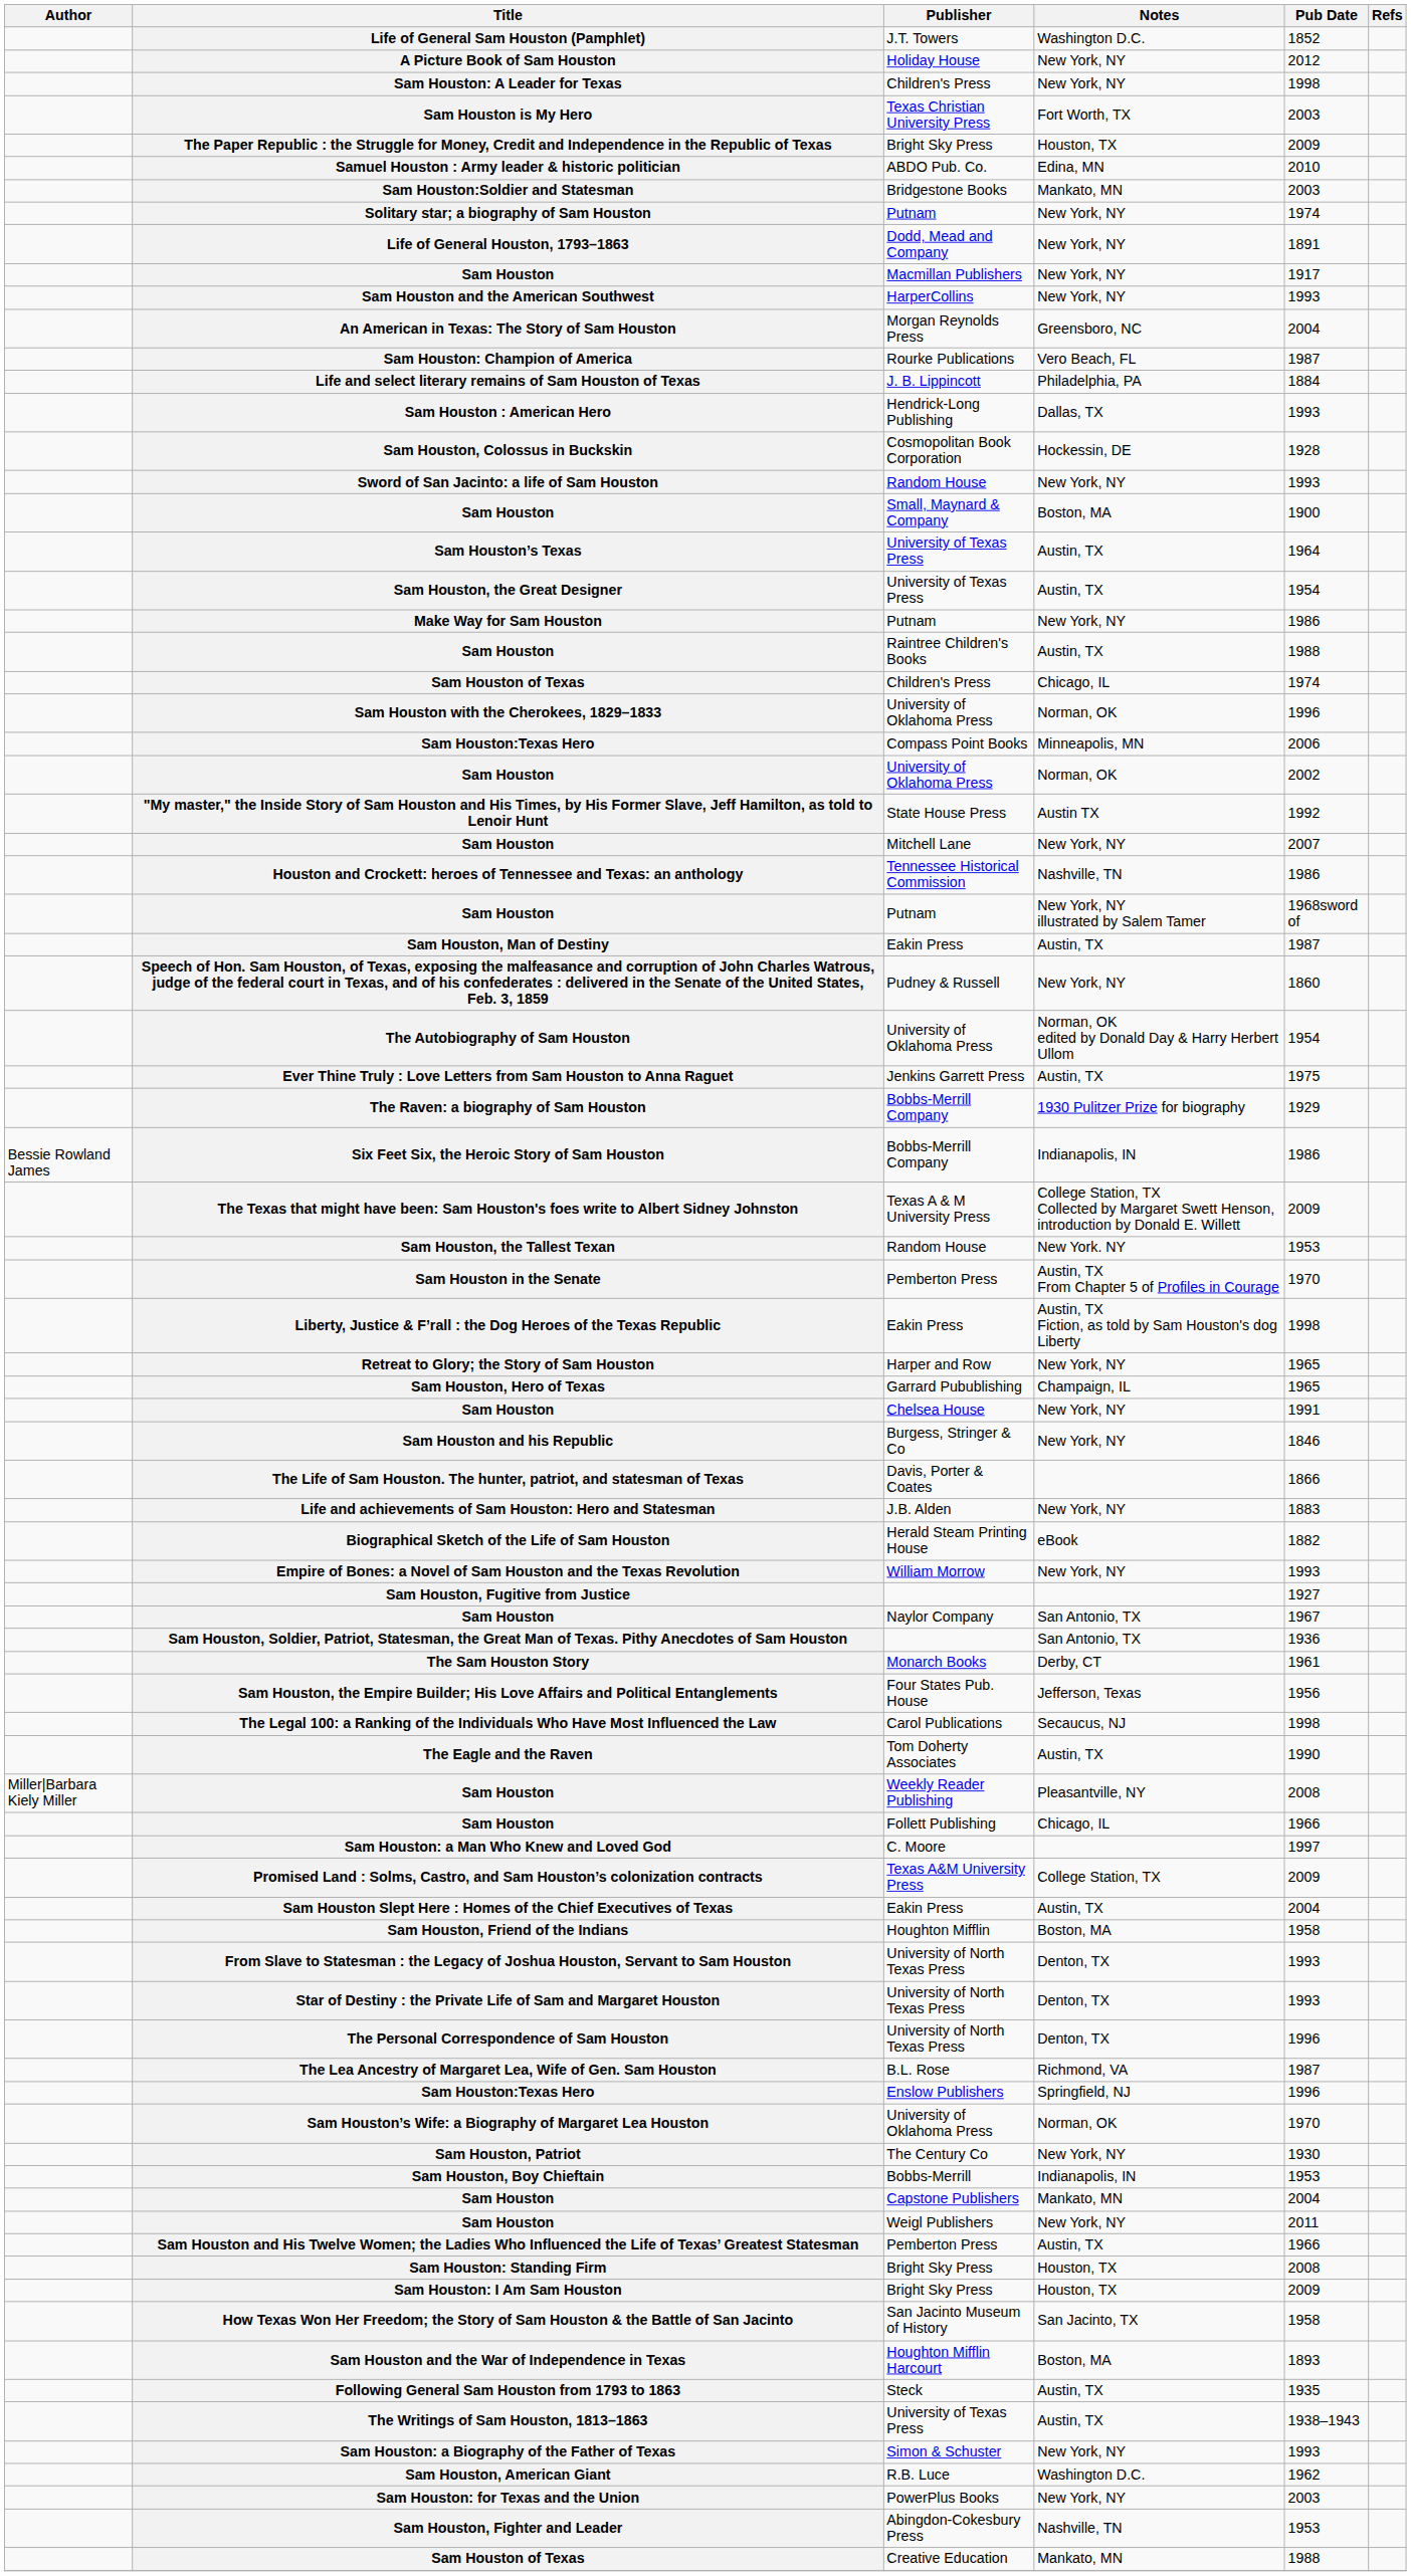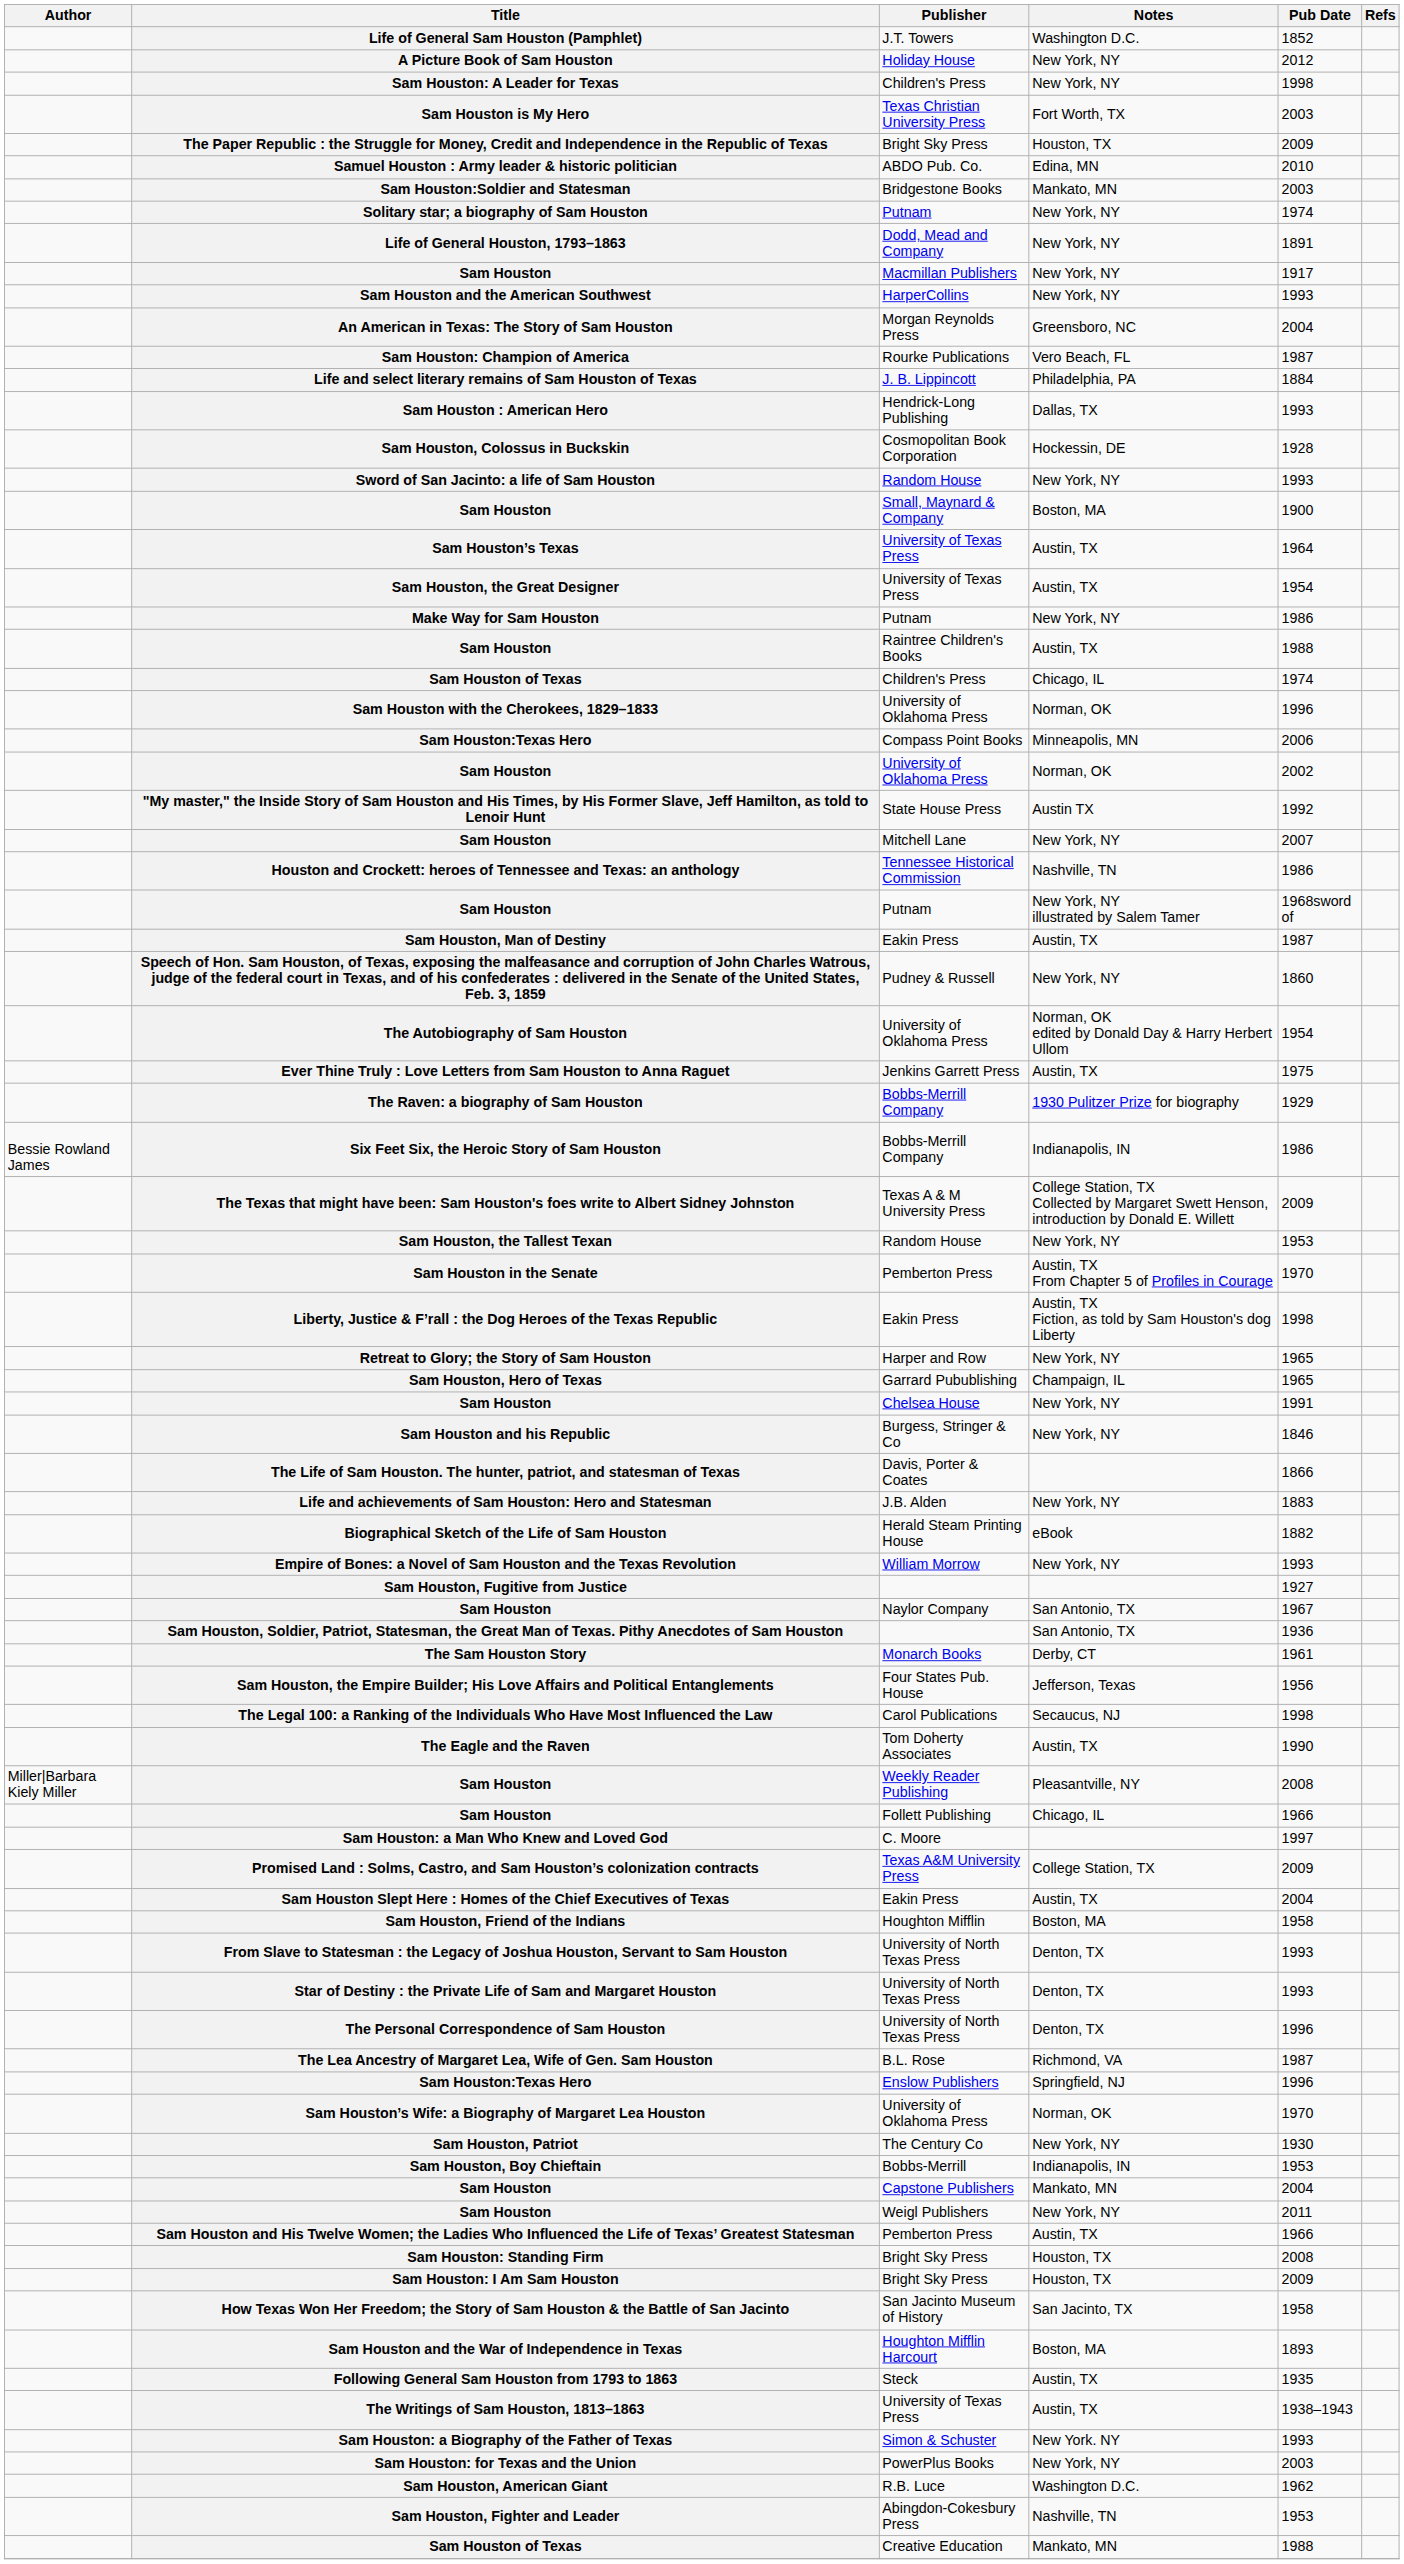Sam Houston, the Tallest Texan | Notes: New York. NY -> New York, NY
Sam Houston: a Biography of the Father of Texas | Notes: New York, NY -> New York. NY
rows swapped: Sam Houston, American Giant <-> Sam Houston: for Texas and the Union
